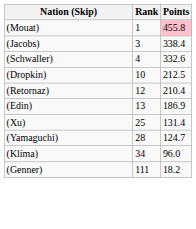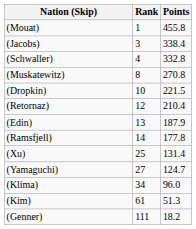(Mouat) | Points: pink background -> no background
(Schwaller) | Points: 332.6 -> 332.8
+ row: (Muskatewitz) | 8 | 270.8
(Dropkin) | Points: 212.5 -> 221.5
(Edin) | Points: 186.9 -> 187.9
+ row: (Ramsfjell) | 14 | 177.8
(Yamaguchi) | Rank: 28 -> 27
+ row: (Kim) | 61 | 51.3
